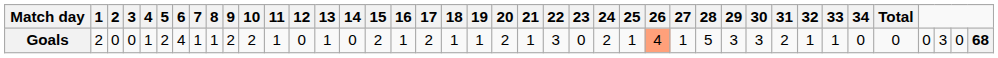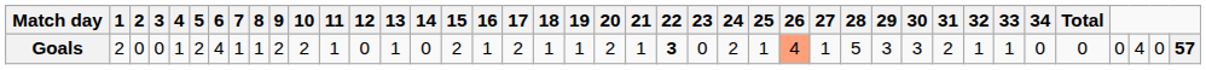Goals | 22: normal -> bold
Goals | column 38: 3 -> 4
Goals | column 40: 68 -> 57
